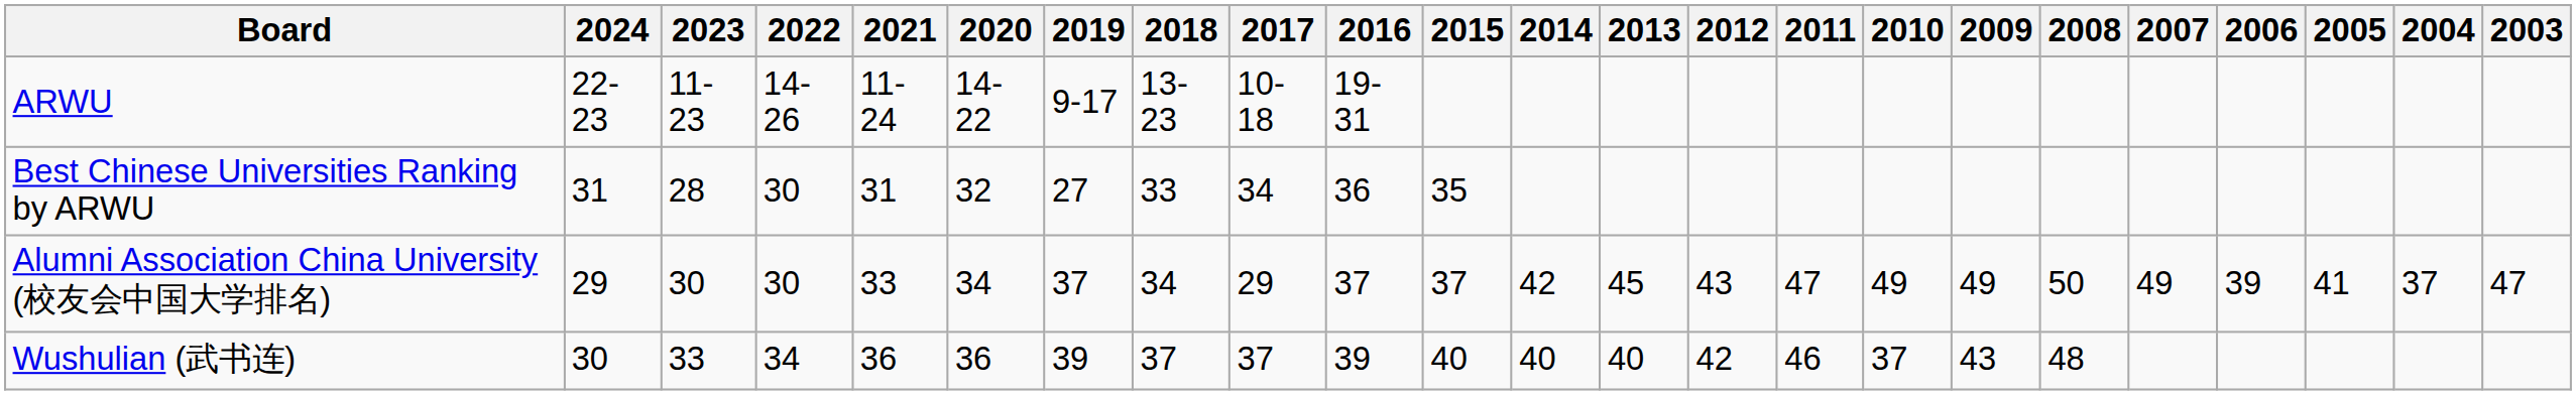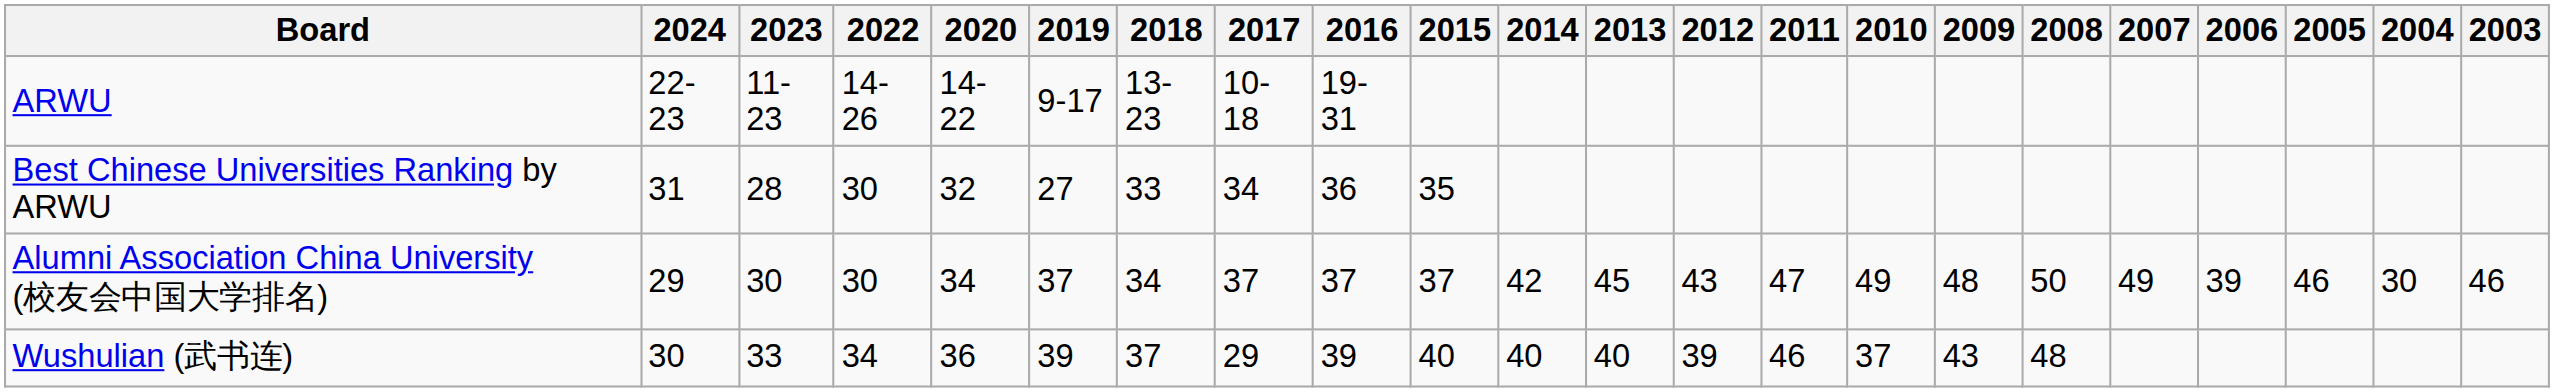- column: 2021 | 11-24 | 31 | 33 | 36
Alumni Association China University (校友会中国大学排名) | 2017: 29 -> 37
Alumni Association China University (校友会中国大学排名) | 2009: 49 -> 48
Alumni Association China University (校友会中国大学排名) | 2005: 41 -> 46
Alumni Association China University (校友会中国大学排名) | 2004: 37 -> 30
Alumni Association China University (校友会中国大学排名) | 2003: 47 -> 46
Wushulian (武书连) | 2017: 37 -> 29
Wushulian (武书连) | 2012: 42 -> 39
